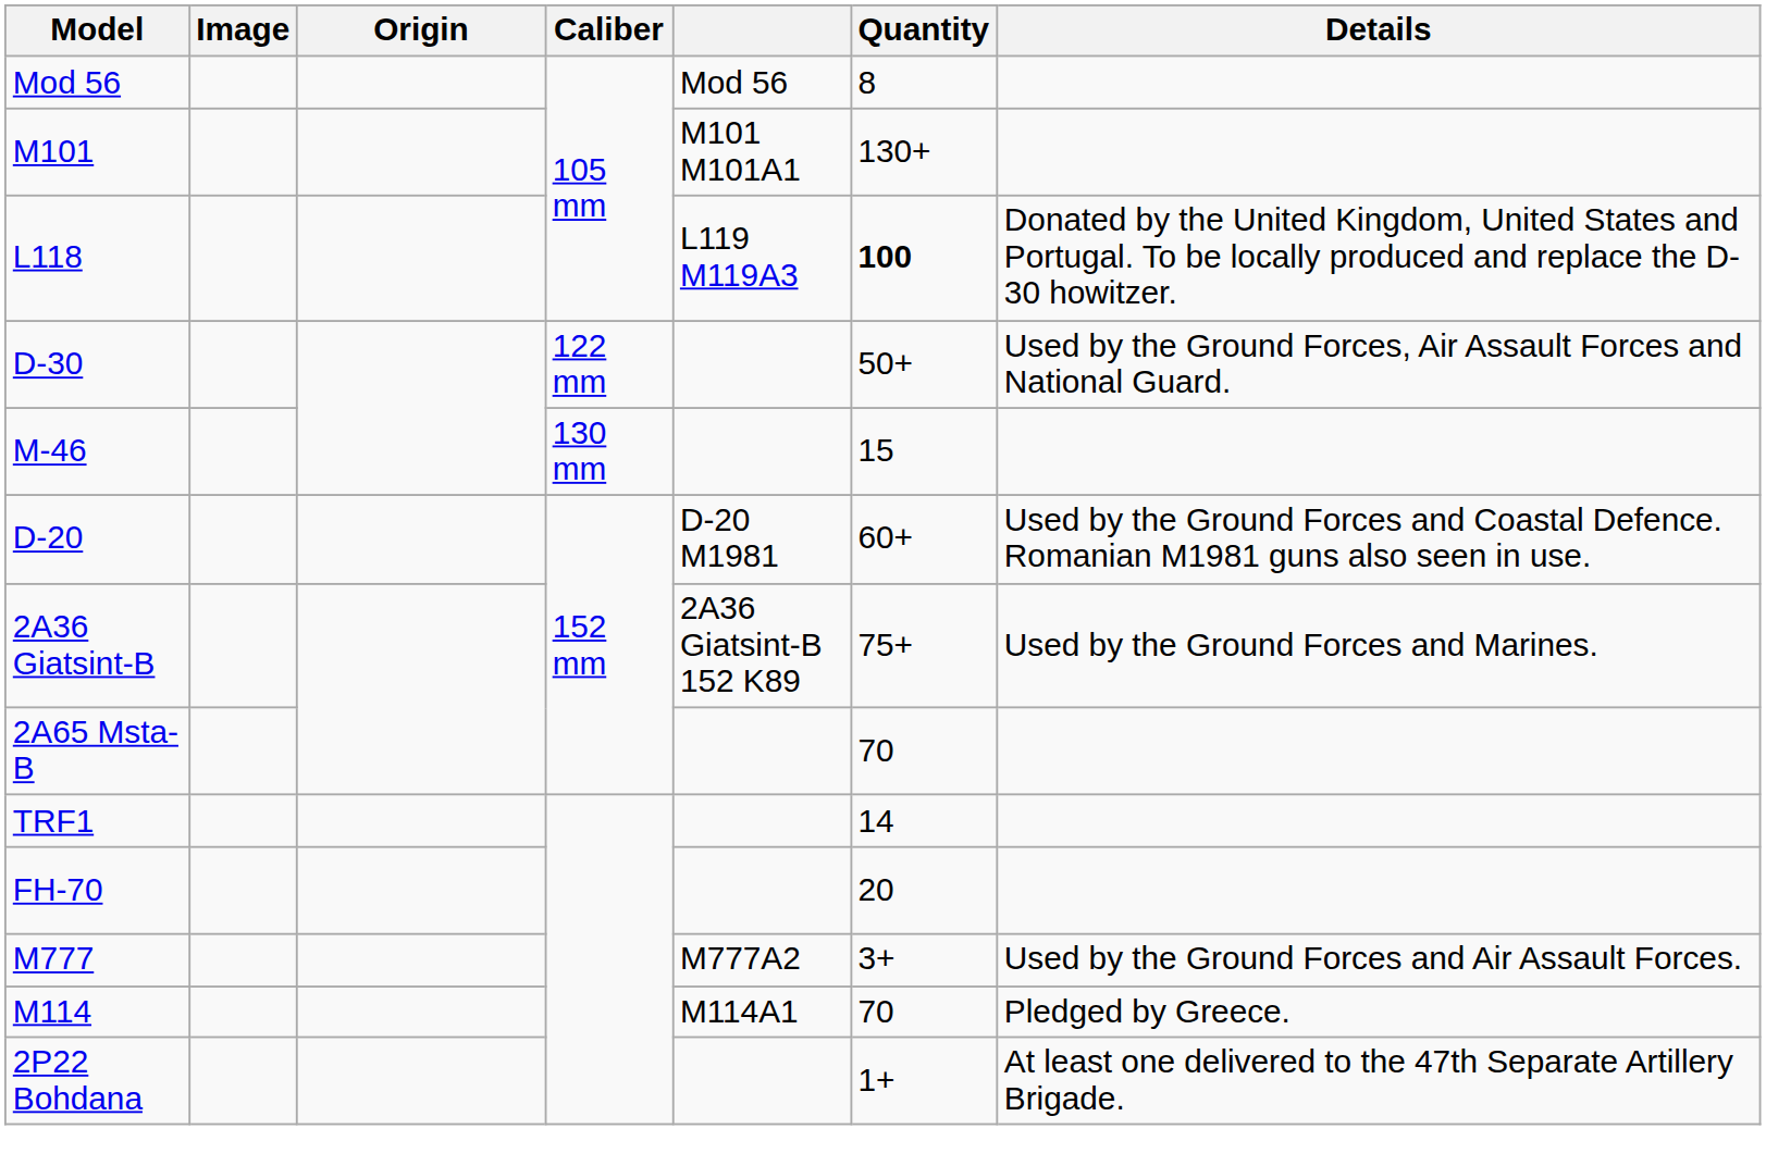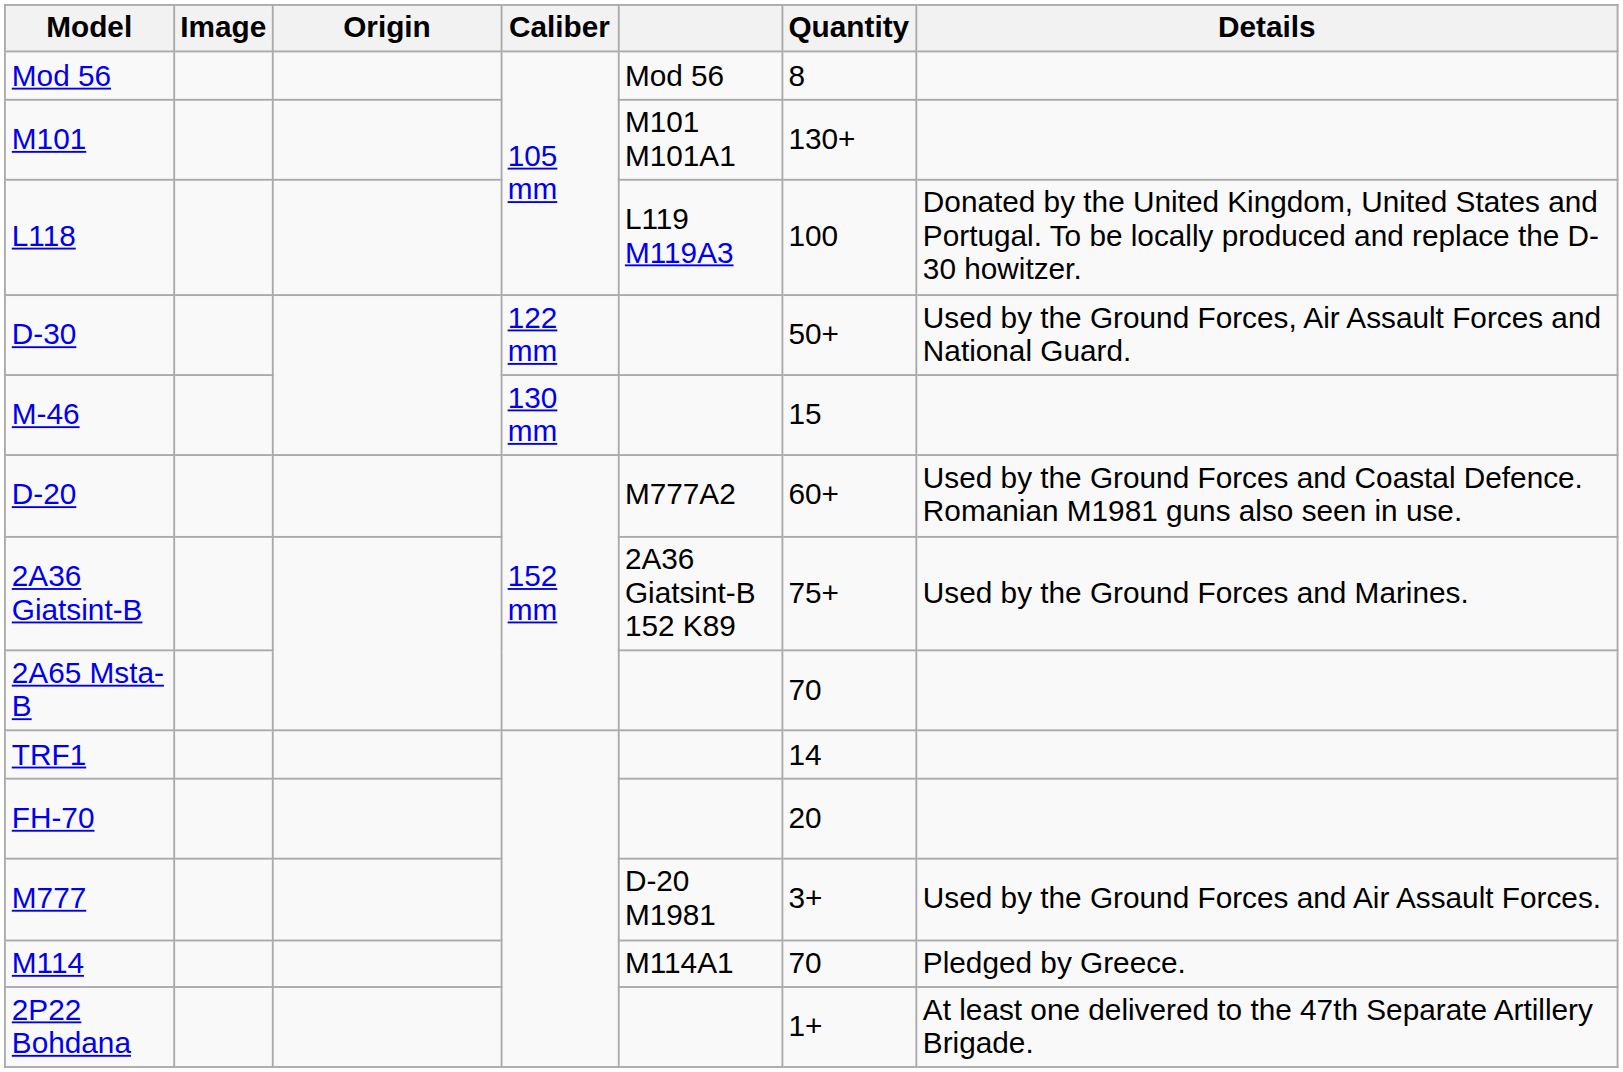L118 | Quantity: bold -> normal
D-20 | column 5: D-20 M1981 -> M777A2
M777 | column 5: M777A2 -> D-20 M1981
